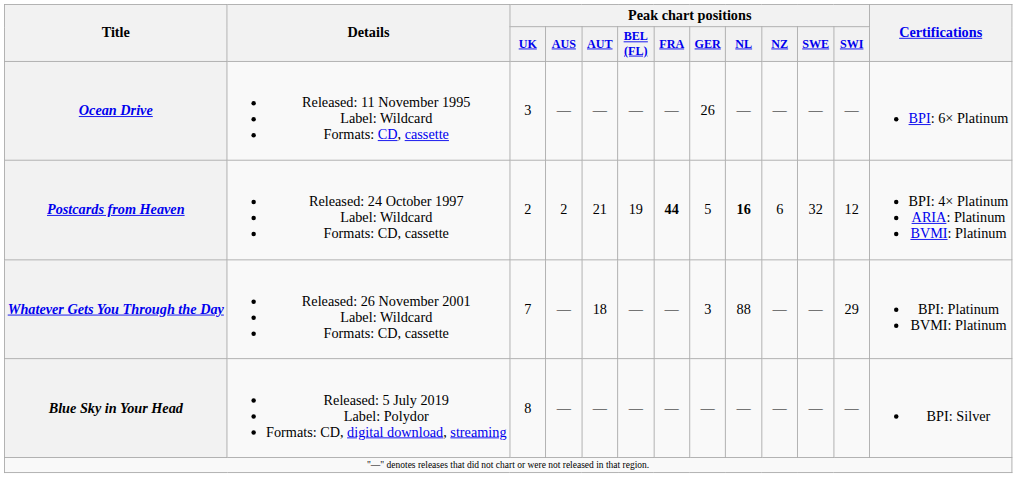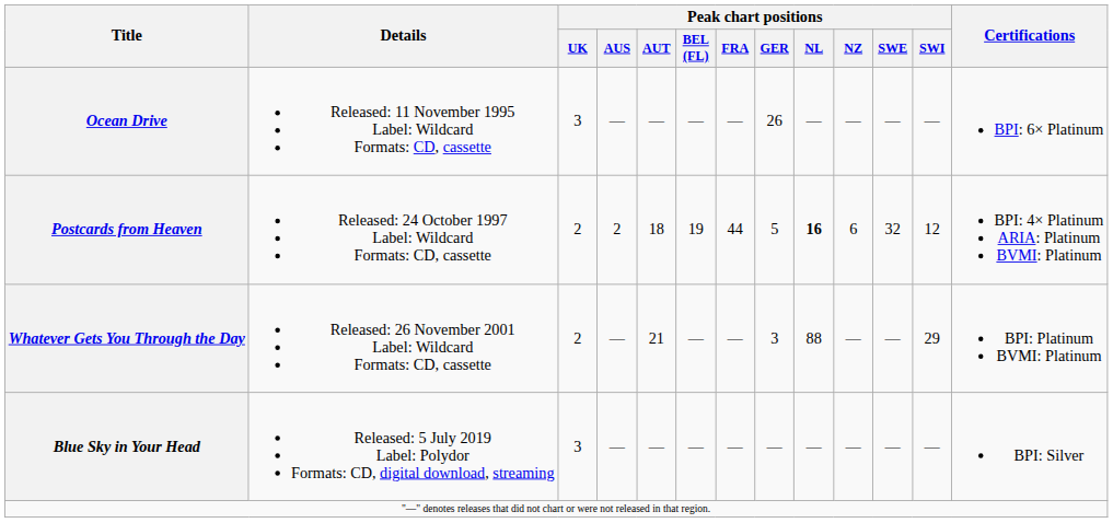Postcards from Heaven | Peak chart positions / AUT: 21 -> 18
Postcards from Heaven | Peak chart positions / FRA: bold -> normal
Whatever Gets You Through the Day | Peak chart positions / UK: 7 -> 2
Whatever Gets You Through the Day | Peak chart positions / AUT: 18 -> 21
Blue Sky in Your Head | Peak chart positions / UK: 8 -> 3
